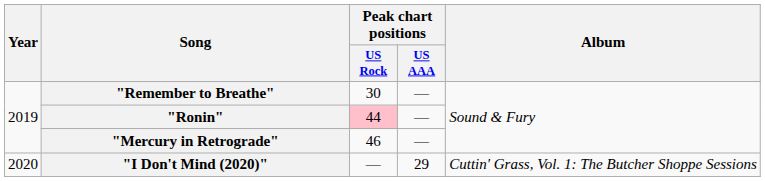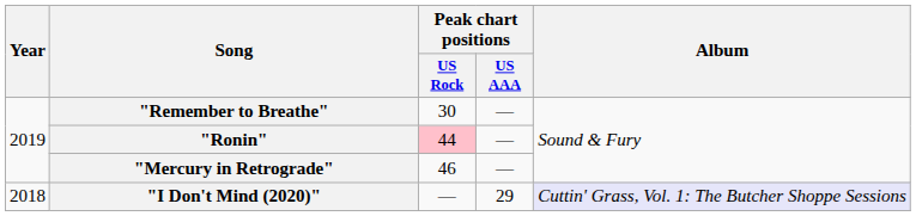"I Don't Mind (2020)" | Year: 2020 -> 2018
"I Don't Mind (2020)" | Album: no background -> lavender background
